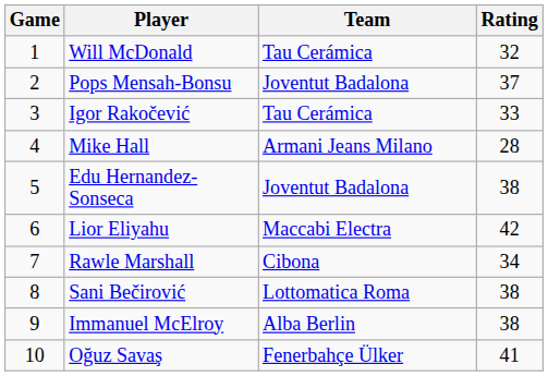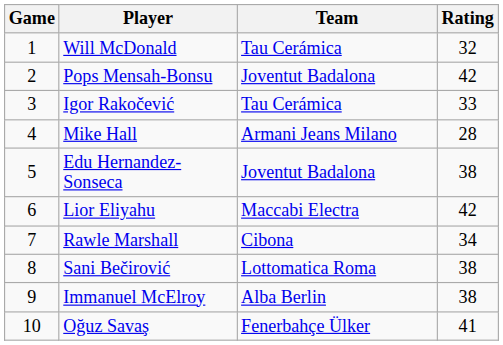Pops Mensah-Bonsu | Rating: 37 -> 42
